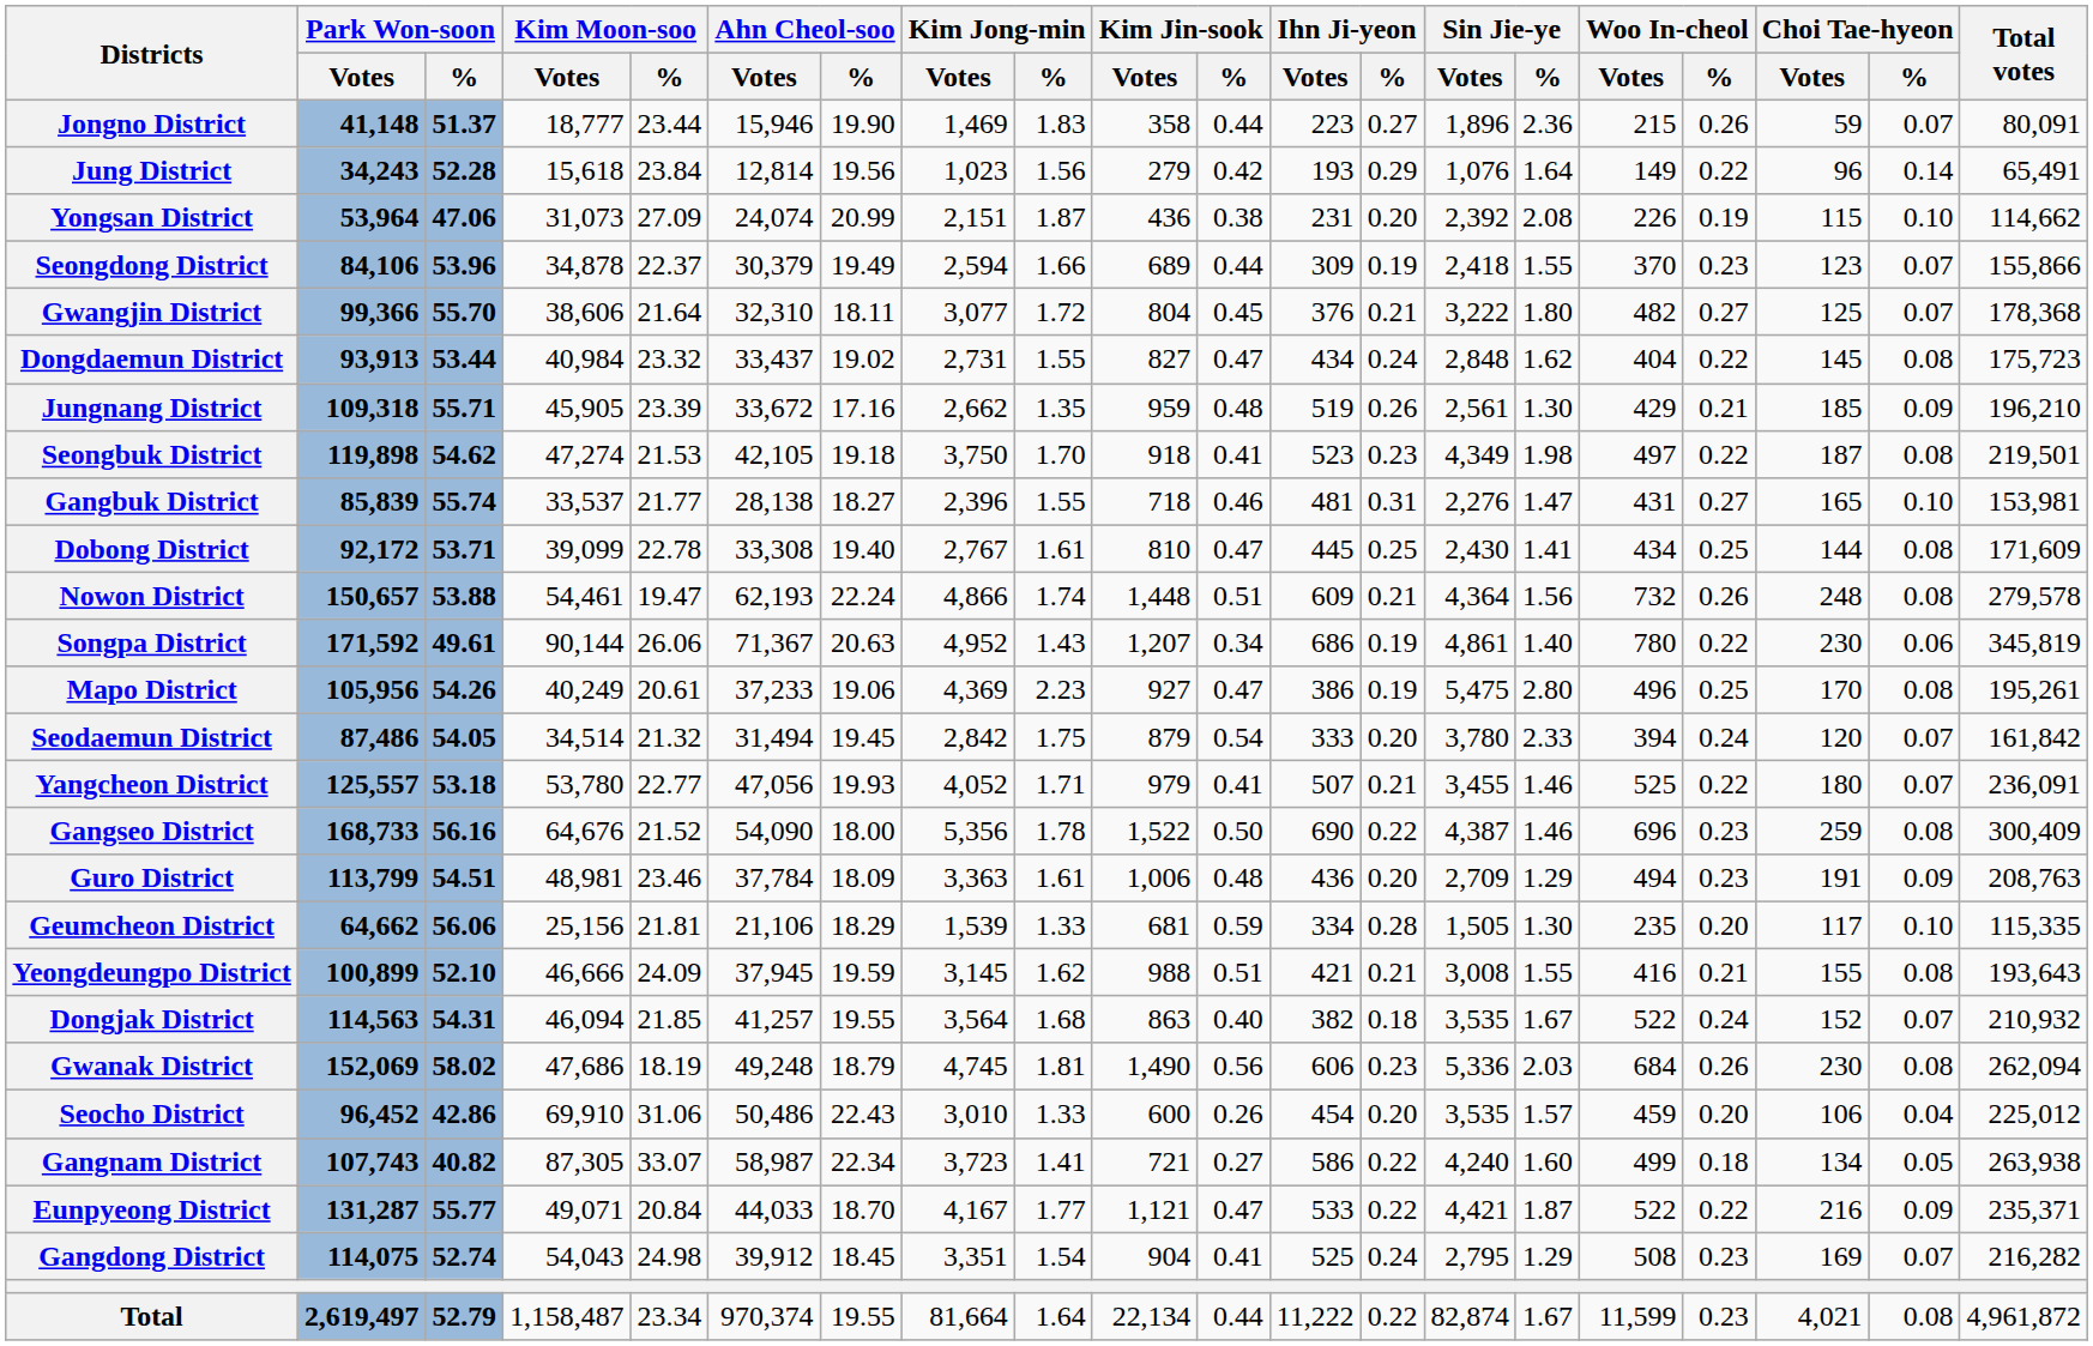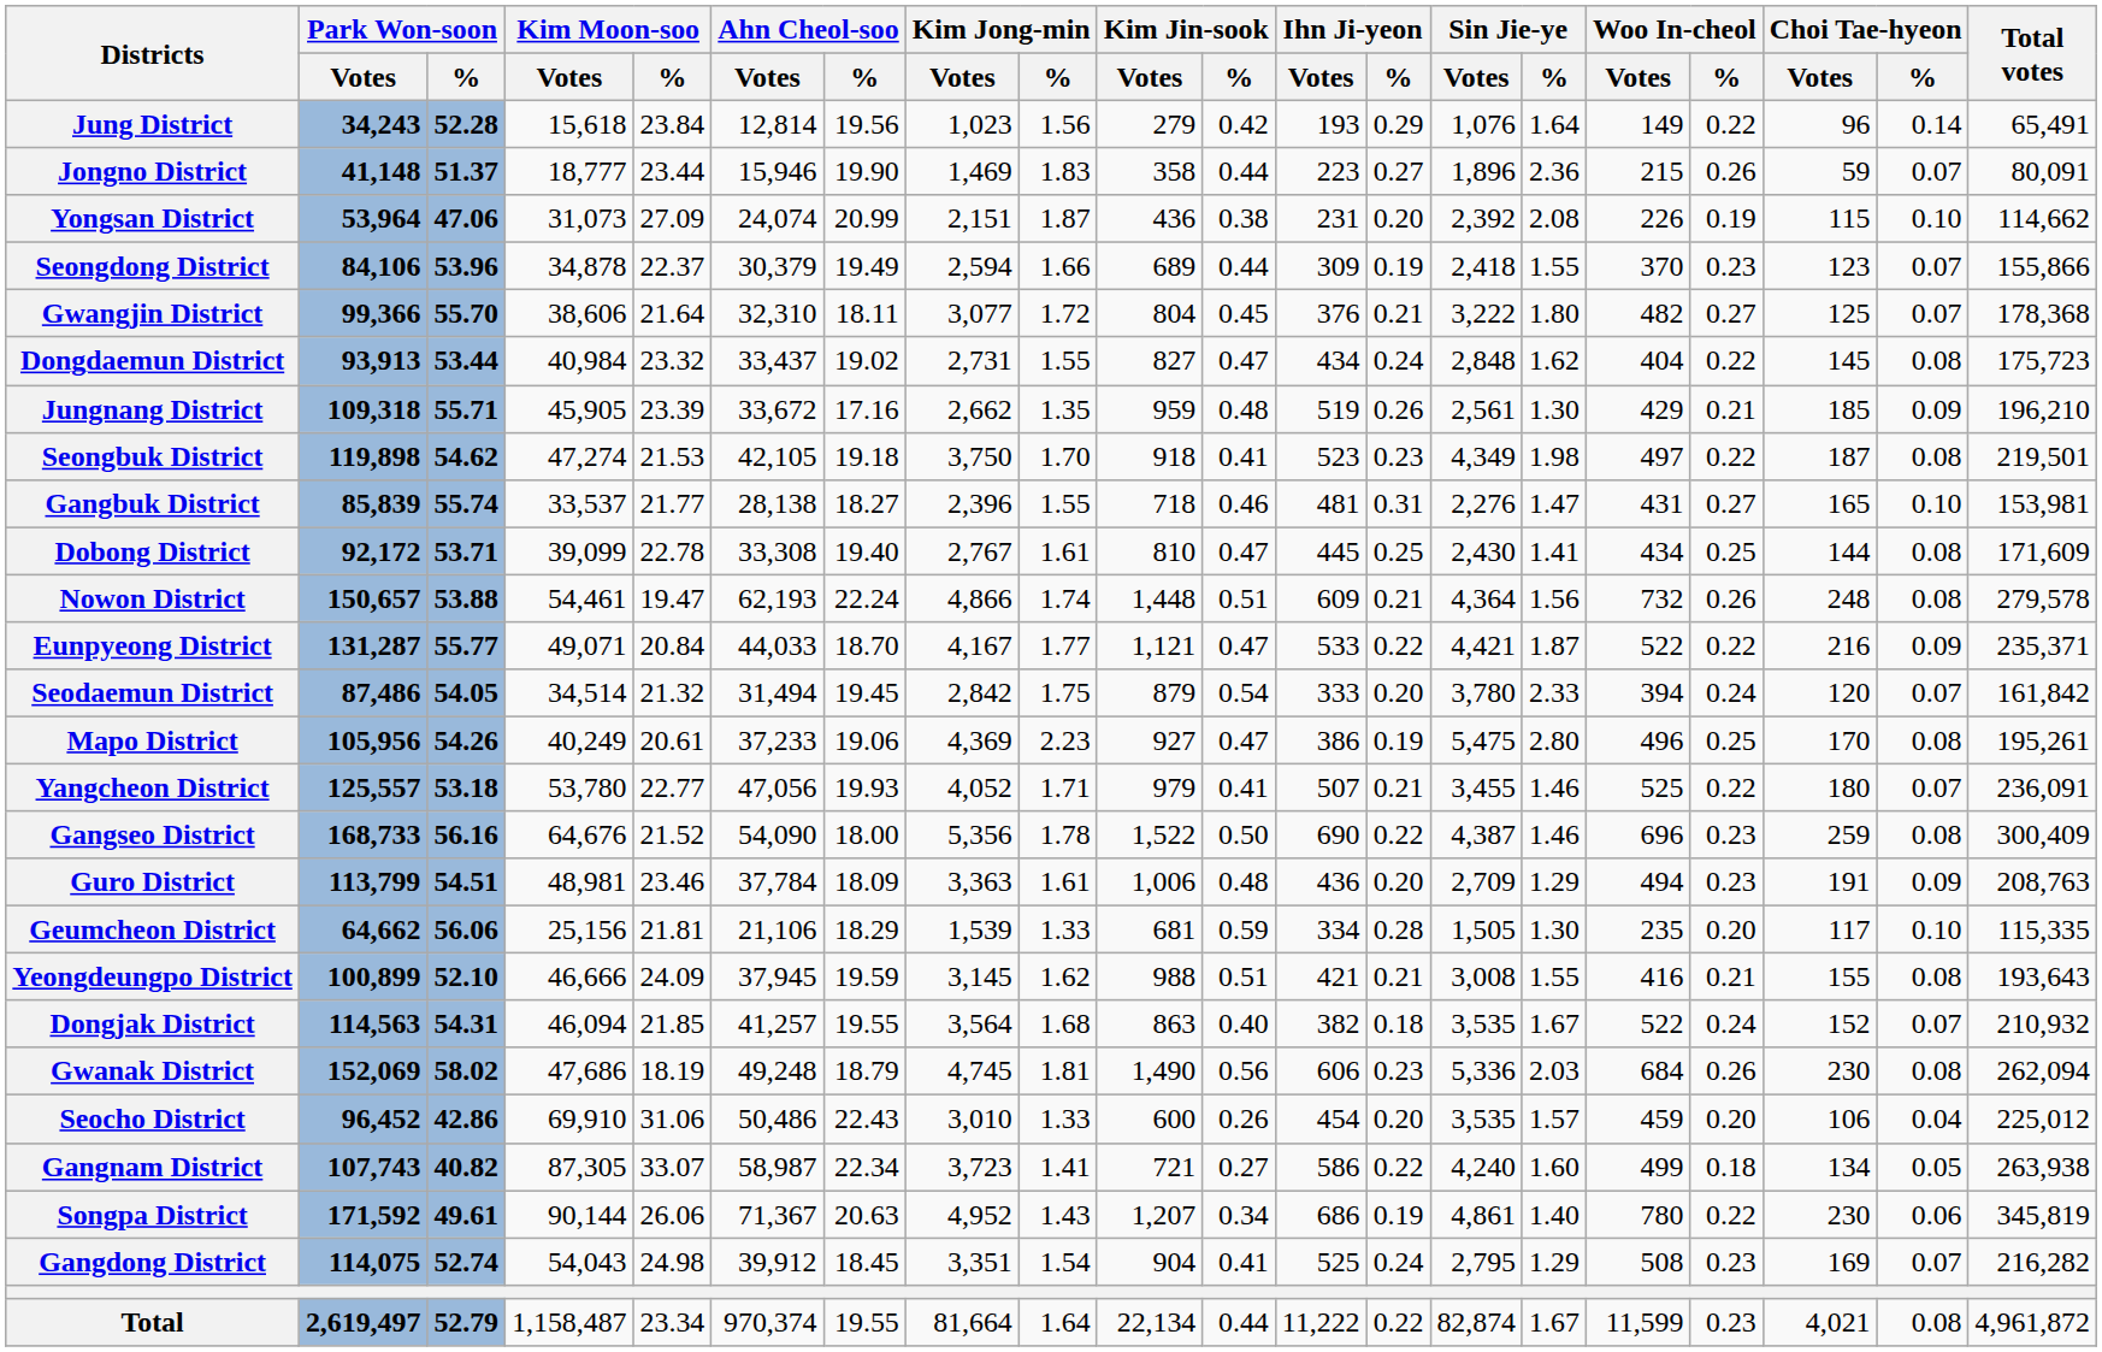rows swapped: Jongno District <-> Jung District
rows swapped: Eunpyeong District <-> Songpa District
rows swapped: Seodaemun District <-> Mapo District
